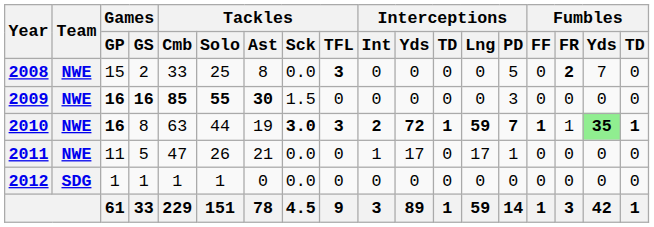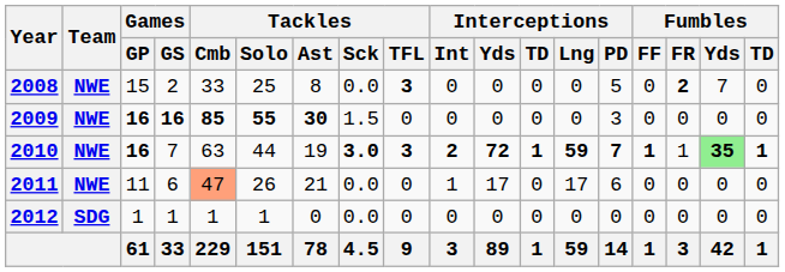2010 | Games / GS: 8 -> 7
2011 | Games / GS: 5 -> 6
2011 | Tackles / Cmb: no background -> lightsalmon background
2011 | Interceptions / PD: 1 -> 6
